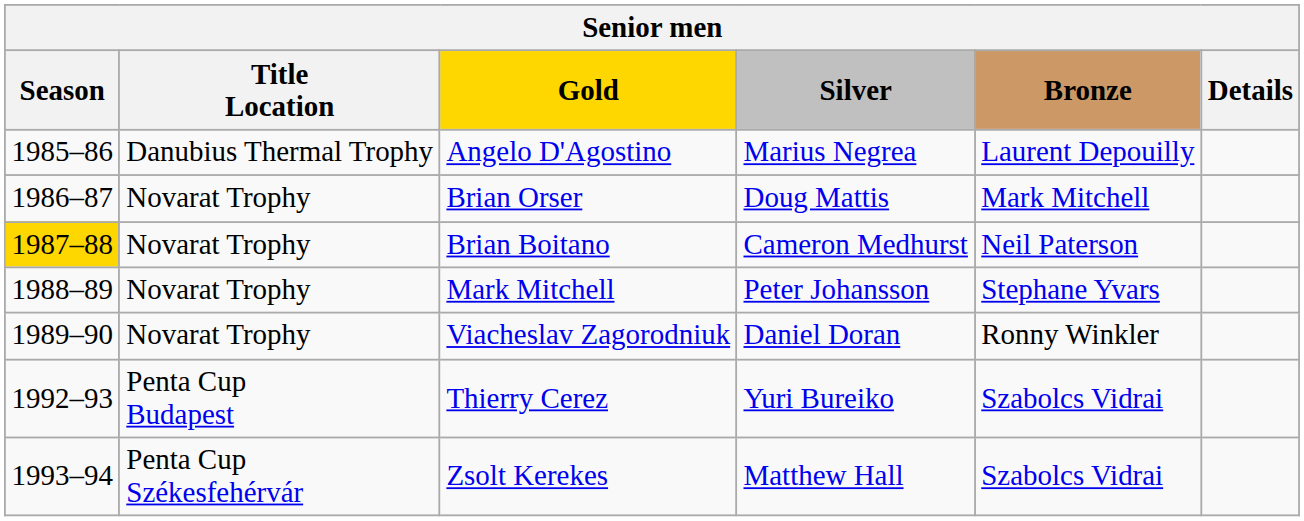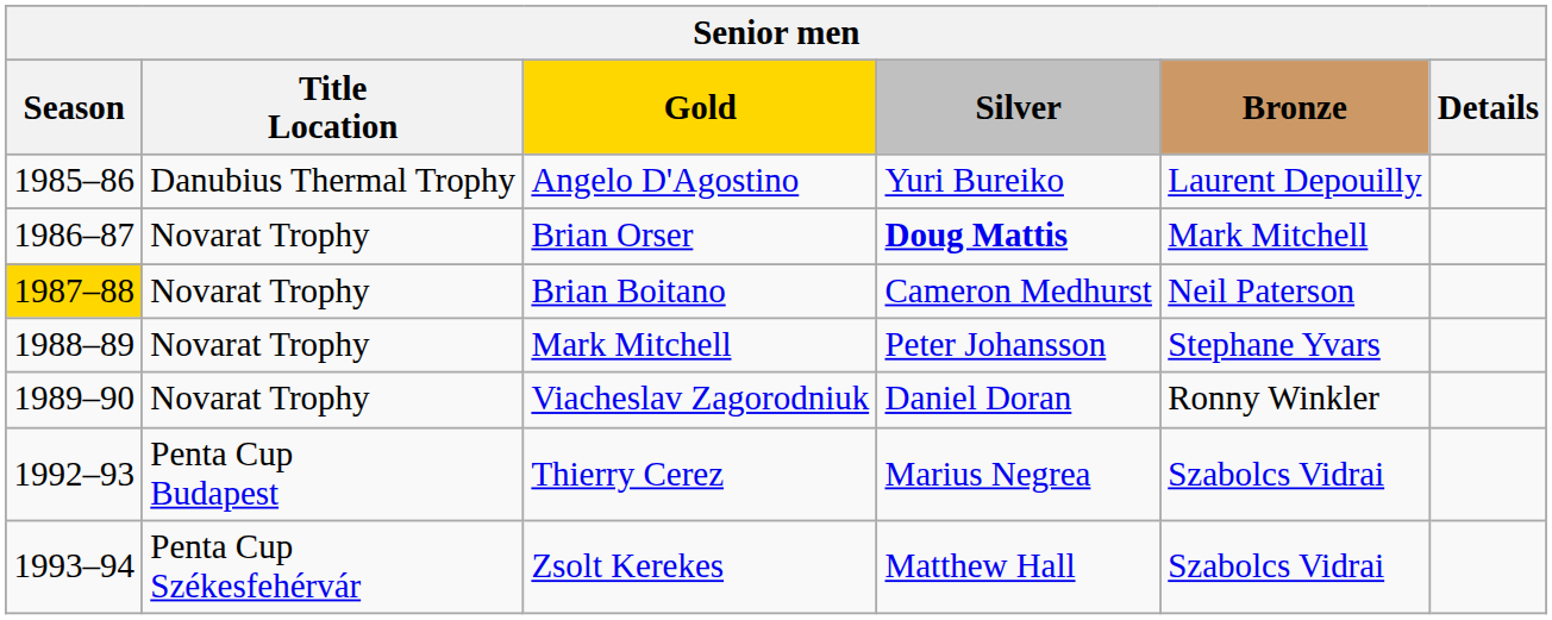Angelo D'Agostino | Silver: Marius Negrea -> Yuri Bureiko
Brian Orser | Silver: normal -> bold
Thierry Cerez | Silver: Yuri Bureiko -> Marius Negrea
